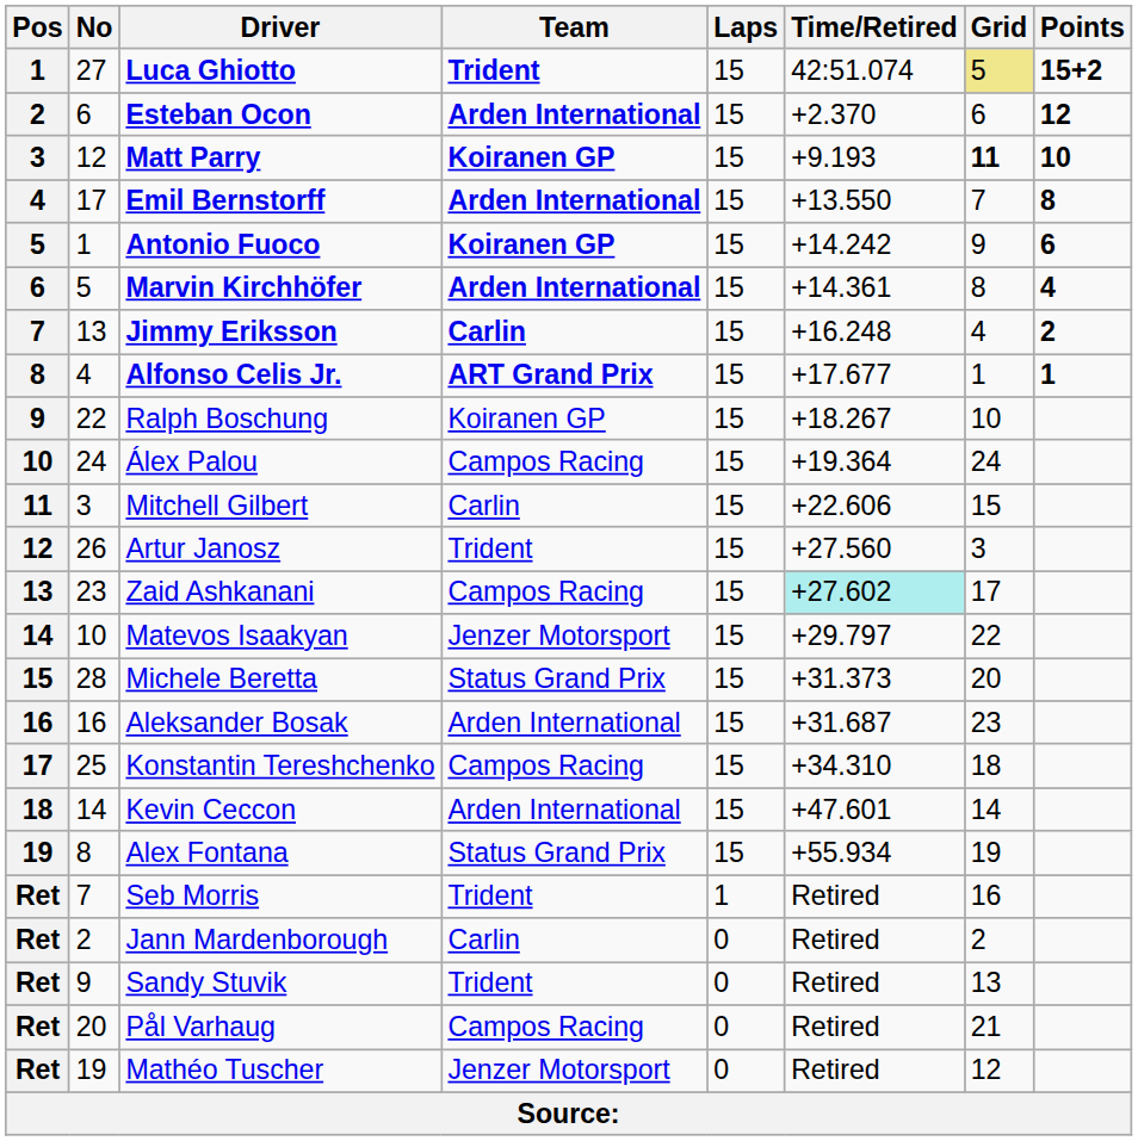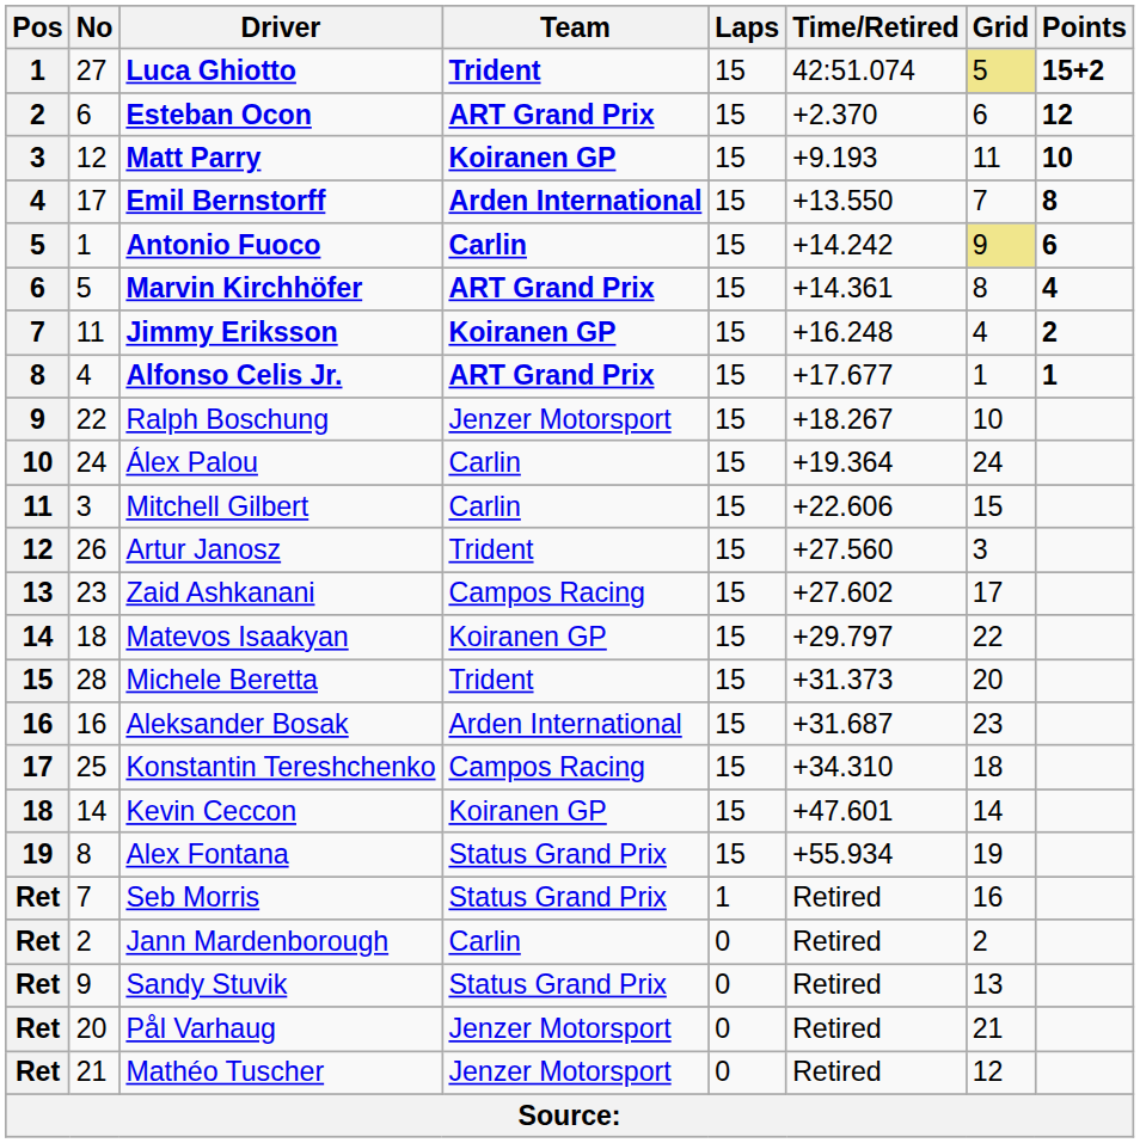Esteban Ocon | Team: Arden International -> ART Grand Prix
Matt Parry | Grid: bold -> normal
Antonio Fuoco | Team: Koiranen GP -> Carlin
Antonio Fuoco | Grid: no background -> khaki background
Marvin Kirchhöfer | Team: Arden International -> ART Grand Prix
Jimmy Eriksson | No: 13 -> 11
Jimmy Eriksson | Team: Carlin -> Koiranen GP
Ralph Boschung | Team: Koiranen GP -> Jenzer Motorsport
Álex Palou | Team: Campos Racing -> Carlin
Zaid Ashkanani | Time/Retired: paleturquoise background -> no background
Matevos Isaakyan | No: 10 -> 18
Matevos Isaakyan | Team: Jenzer Motorsport -> Koiranen GP
Michele Beretta | Team: Status Grand Prix -> Trident
Kevin Ceccon | Team: Arden International -> Koiranen GP
Seb Morris | Team: Trident -> Status Grand Prix
Sandy Stuvik | Team: Trident -> Status Grand Prix
Pål Varhaug | Team: Campos Racing -> Jenzer Motorsport
Mathéo Tuscher | No: 19 -> 21
